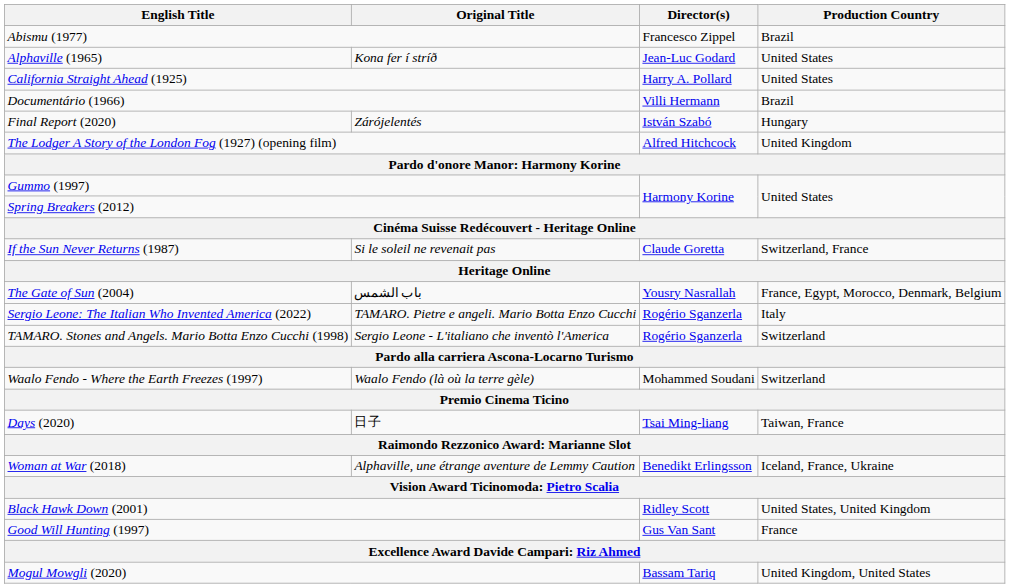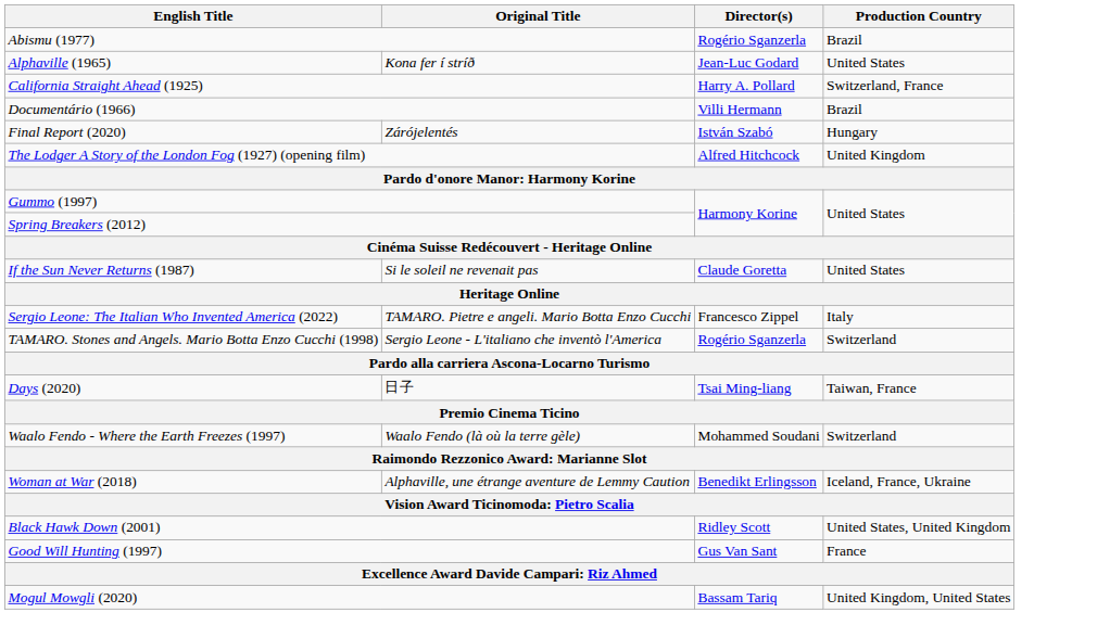Abismu (1977) | Director(s): Francesco Zippel -> Rogério Sganzerla
California Straight Ahead (1925) | Production Country: United States -> Switzerland, France
If the Sun Never Returns (1987) | Production Country: Switzerland, France -> United States
- row: The Gate of Sun (2004) | باب الشمس | Yousry Nasrallah | France, Egypt, Morocco, Denmark, Belgium
Sergio Leone: The Italian Who Invented America (2022) | Director(s): Rogério Sganzerla -> Francesco Zippel
rows swapped: Days (2020) <-> Waalo Fendo - Where the Earth Freezes (1997)
